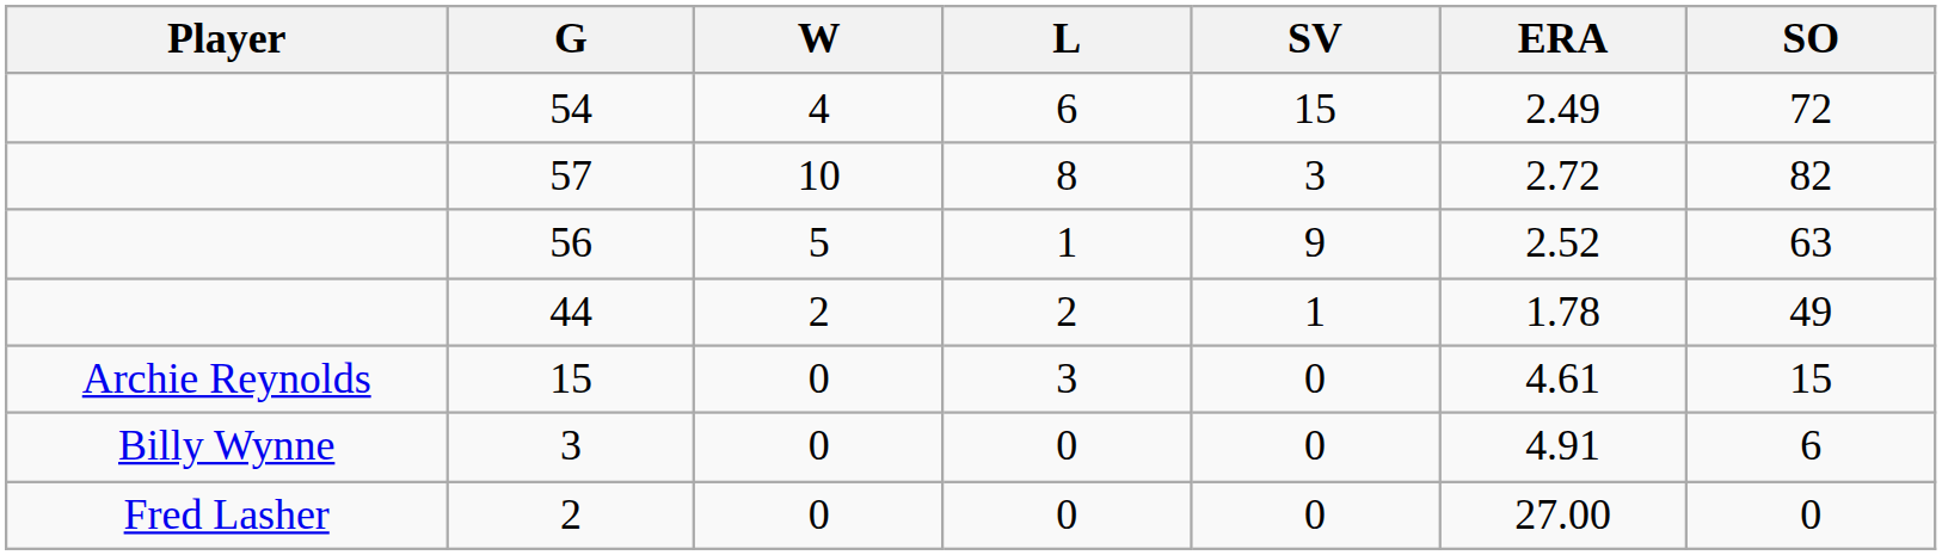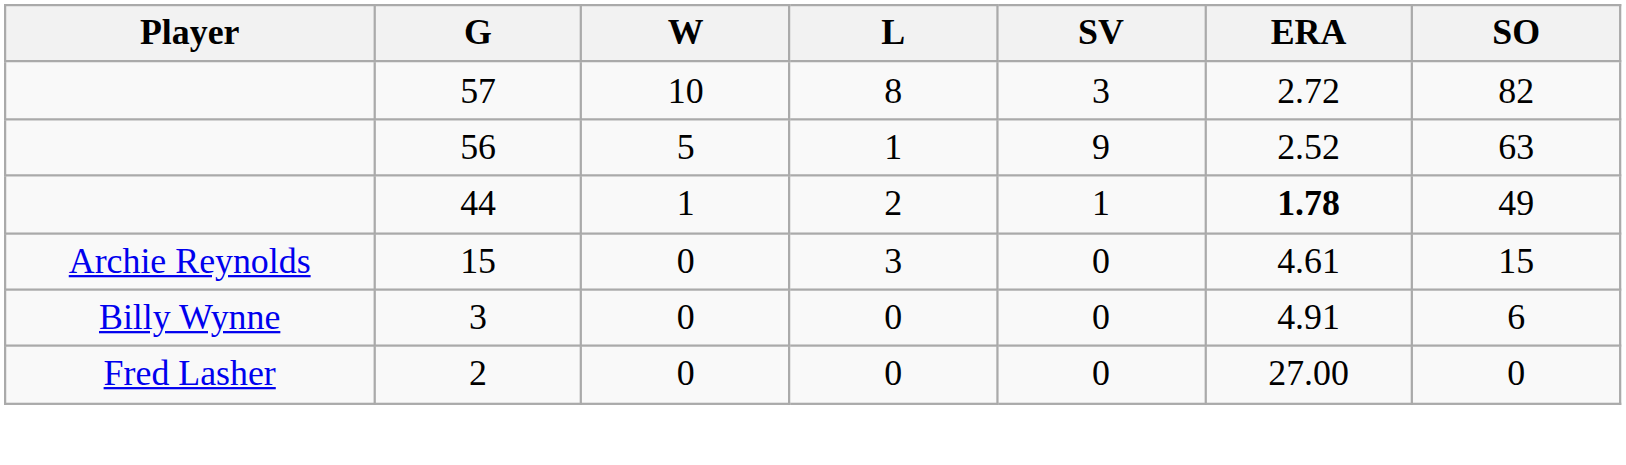- row: 54 | 4 | 6 | 15 | 2.49 | 72
44 | W: 2 -> 1
44 | ERA: normal -> bold
